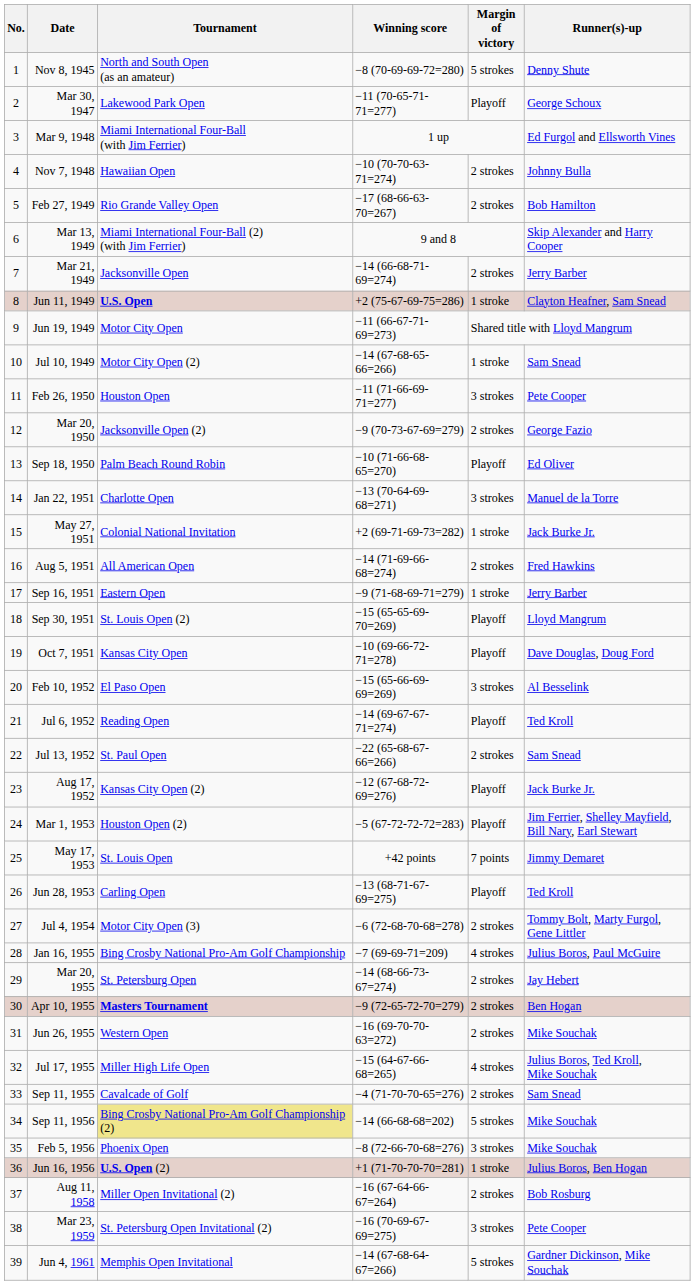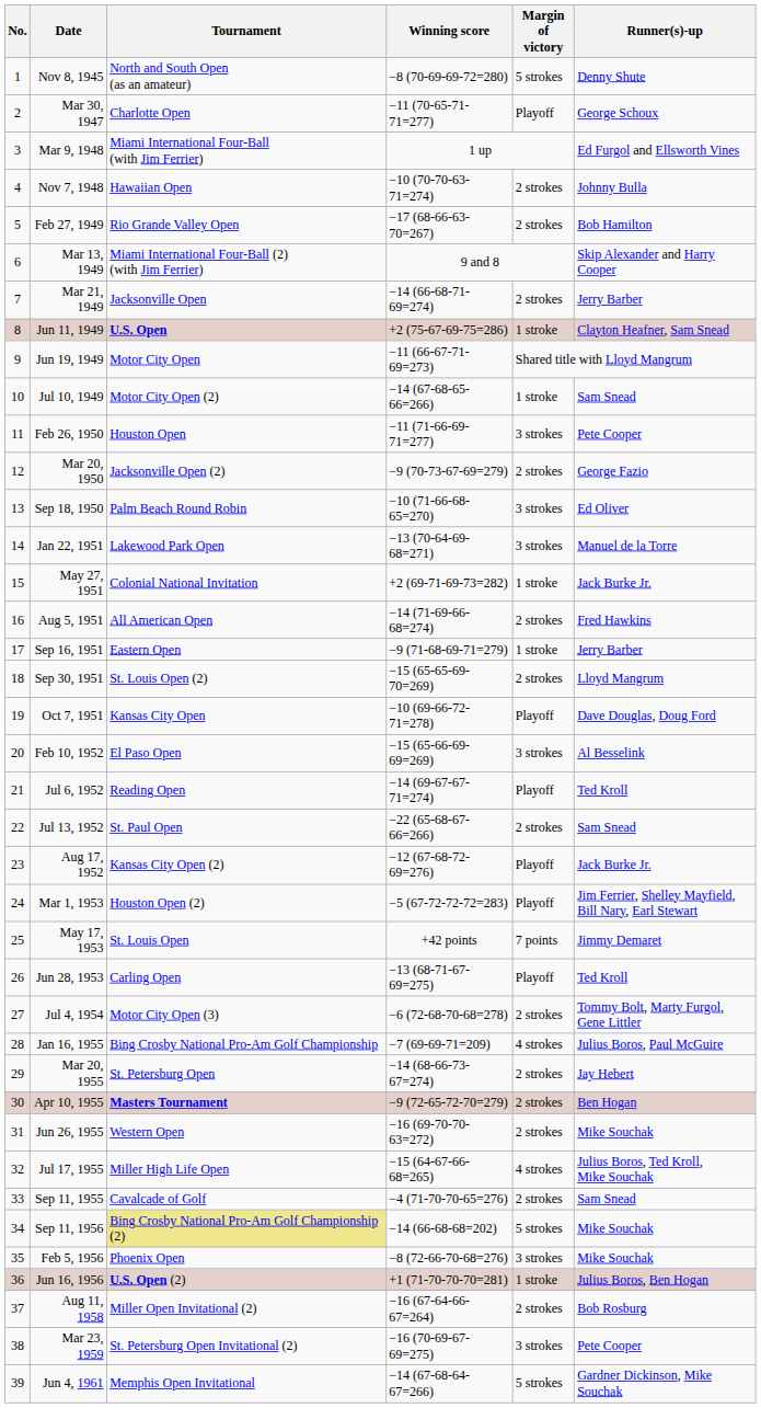Mar 30, 1947 | Tournament: Lakewood Park Open -> Charlotte Open
Sep 18, 1950 | Margin of victory: Playoff -> 3 strokes
Jan 22, 1951 | Tournament: Charlotte Open -> Lakewood Park Open
Sep 30, 1951 | Margin of victory: Playoff -> 2 strokes
